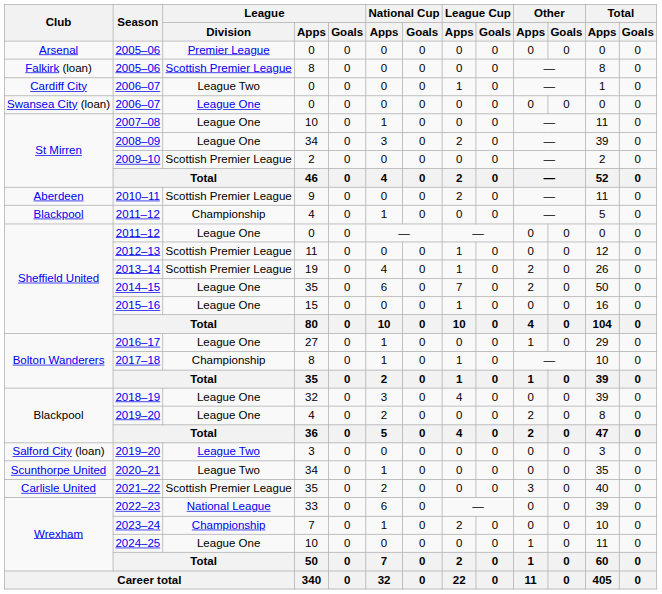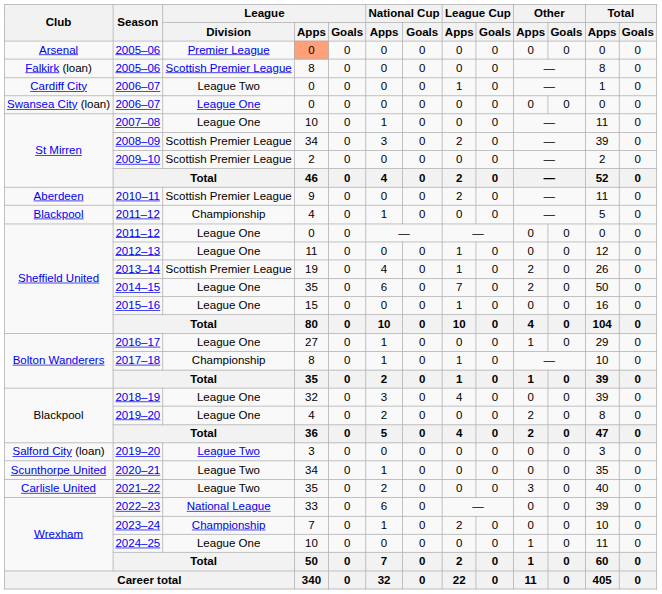Arsenal / 2005–06 | League / Apps: no background -> lightsalmon background
2008–09 | League / Division: League One -> Scottish Premier League
2012–13 | League / Division: Scottish Premier League -> League One
2021–22 | League / Division: Scottish Premier League -> League Two
